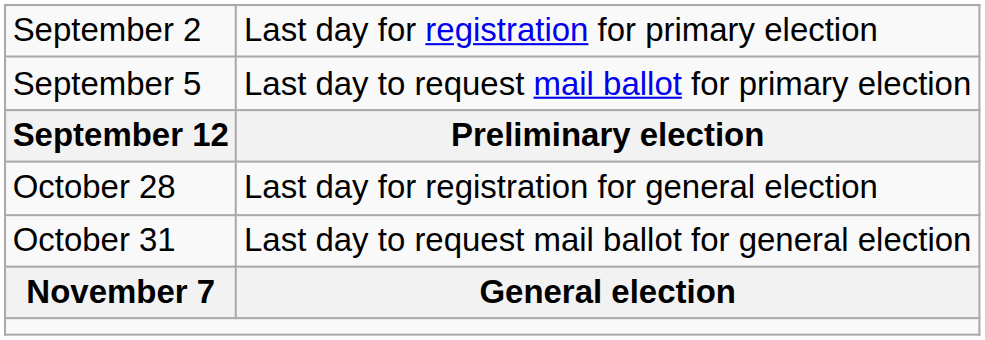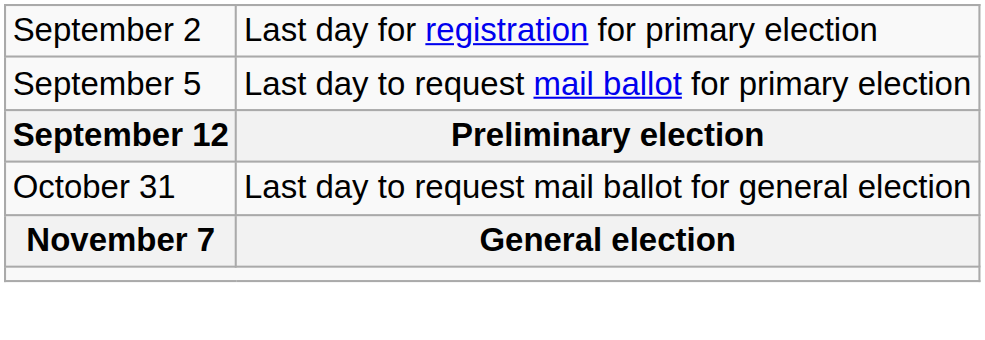- row: October 28 | Last day for registration for general election
